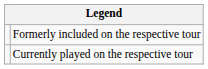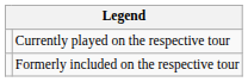rows swapped: Currently played on the respective tour <-> Formerly included on the respective tour
